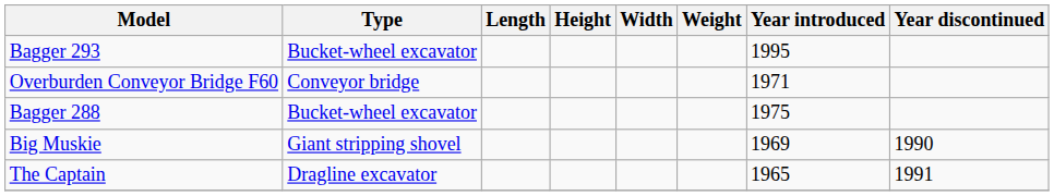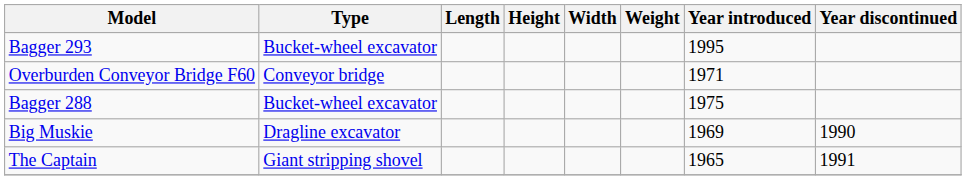Big Muskie | Type: Giant stripping shovel -> Dragline excavator
The Captain | Type: Dragline excavator -> Giant stripping shovel
